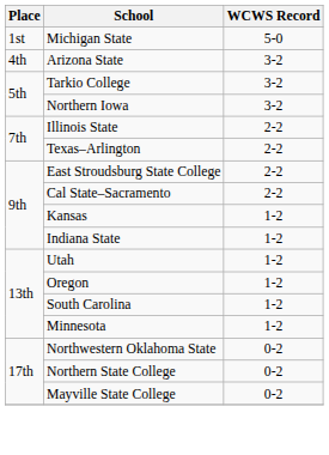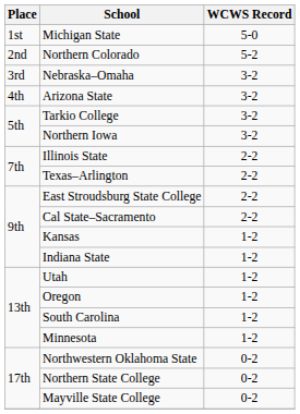+ row: 2nd | Northern Colorado | 5-2
+ row: 3rd | Nebraska–Omaha | 3-2
